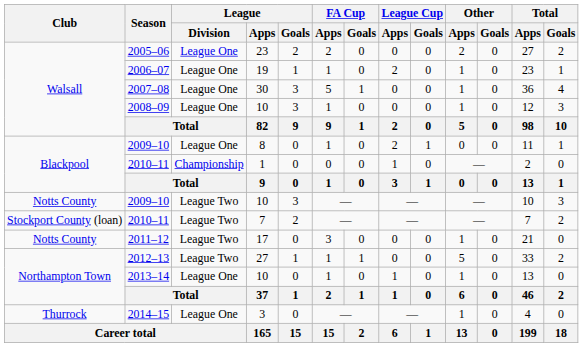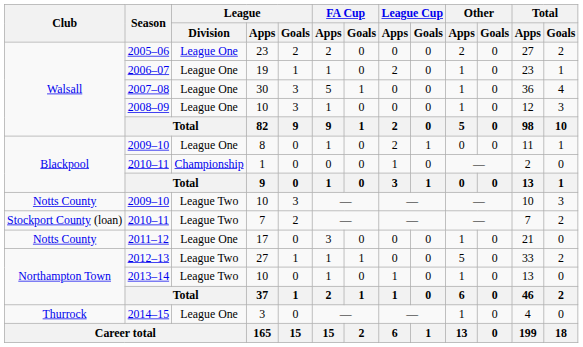2011–12 | League / Division: League Two -> League One
2013–14 | League / Division: League One -> League Two
